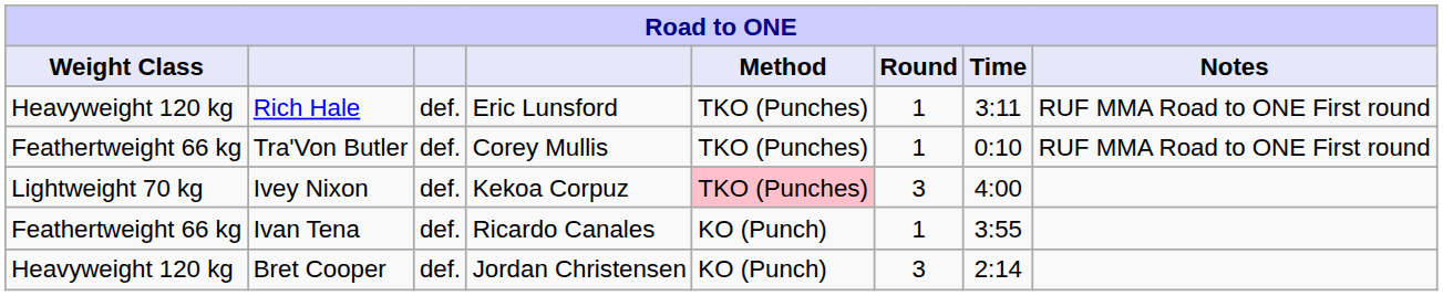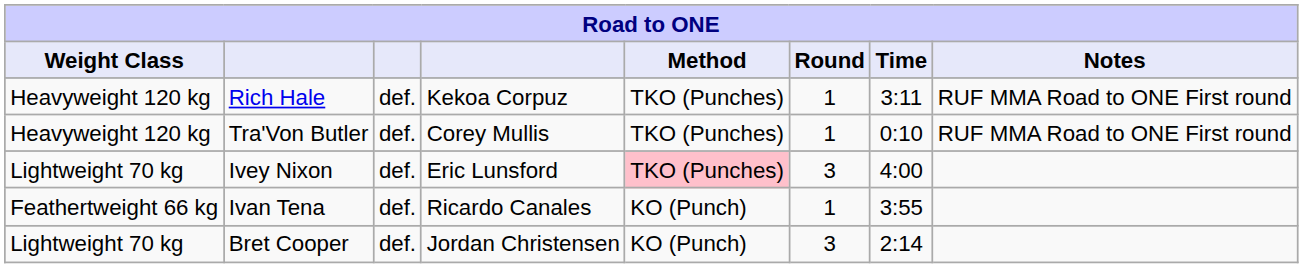Rich Hale | column 4: Eric Lunsford -> Kekoa Corpuz
Tra'Von Butler | Weight Class: Feathertweight 66 kg -> Heavyweight 120 kg
Ivey Nixon | column 4: Kekoa Corpuz -> Eric Lunsford
Bret Cooper | Weight Class: Heavyweight 120 kg -> Lightweight 70 kg
